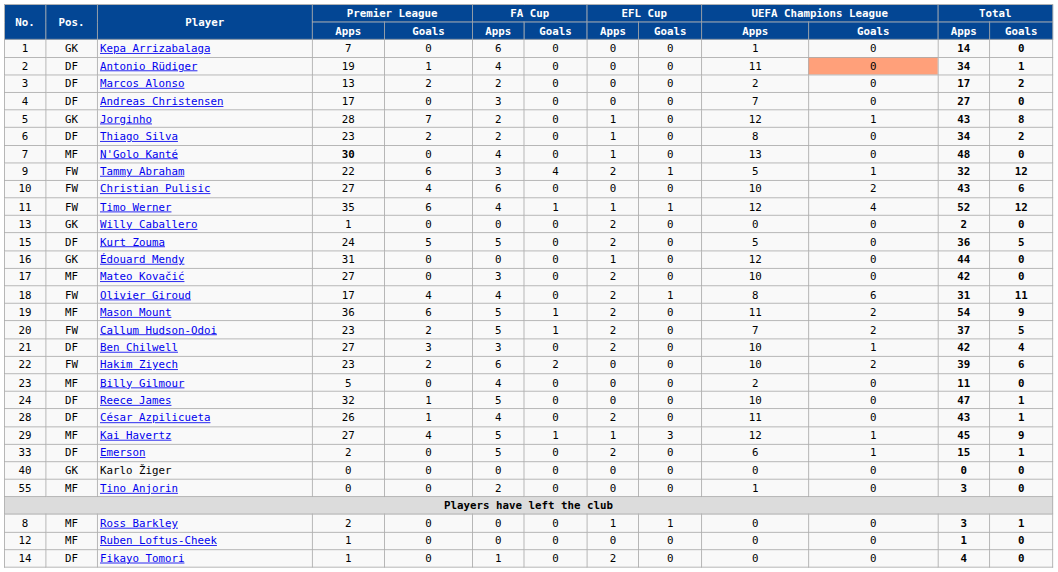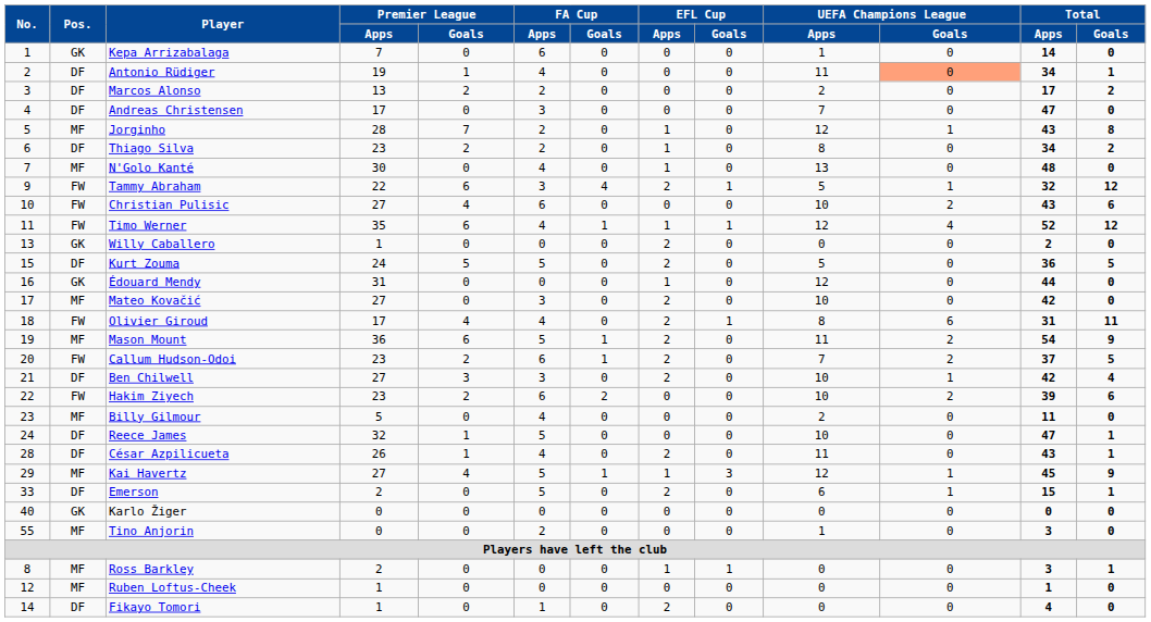Andreas Christensen | Total / Apps: 27 -> 47
Jorginho | Pos.: GK -> MF
N'Golo Kanté | Premier League / Apps: bold -> normal
Callum Hudson-Odoi | FA Cup / Apps: 5 -> 6
